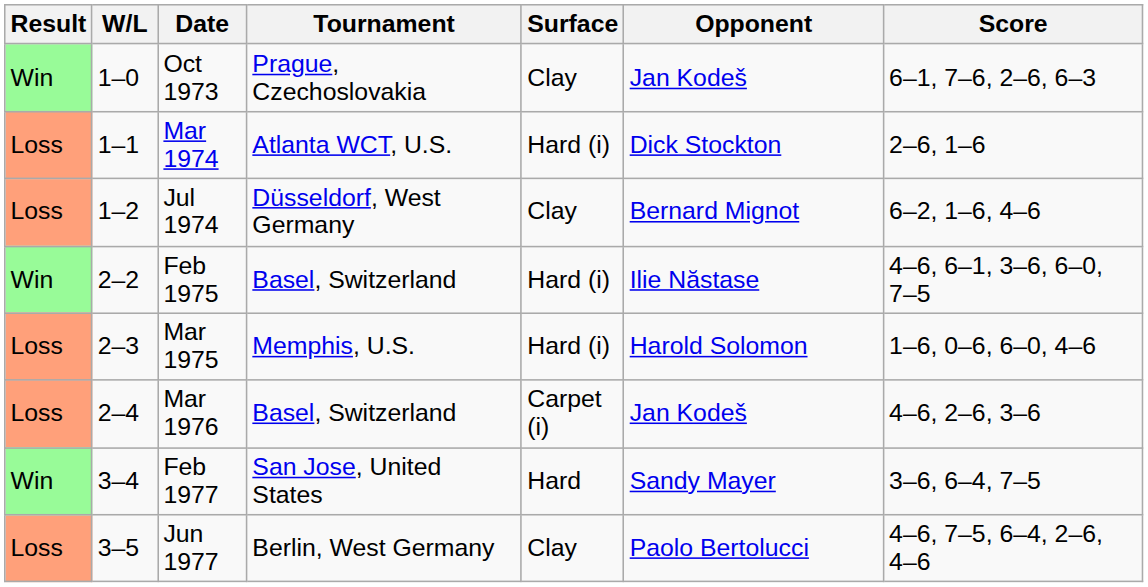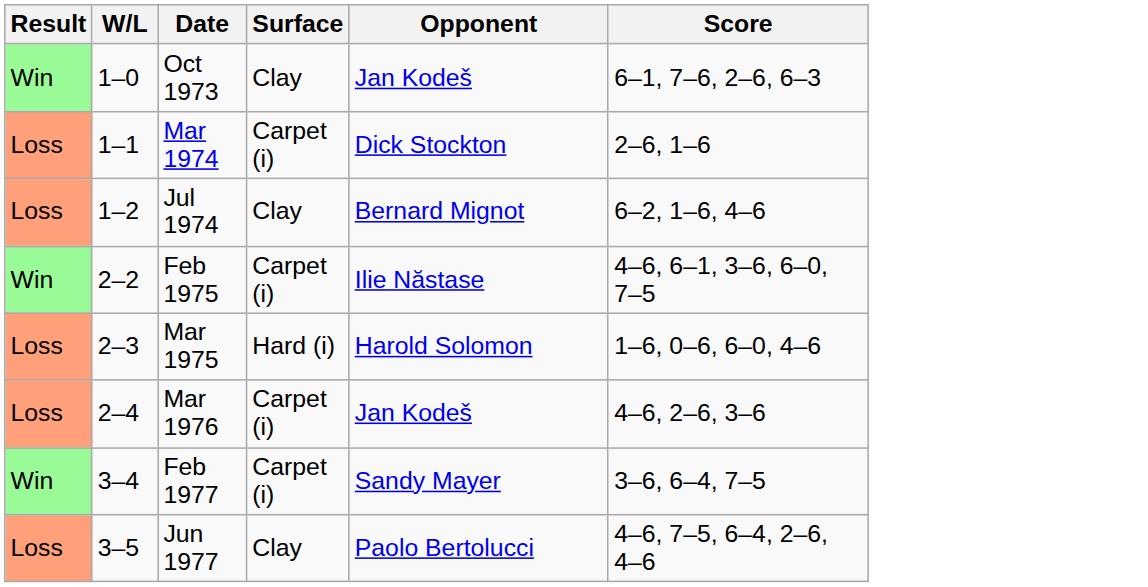- column: Tournament | Prague, Czechoslovakia | Atlanta WCT, U.S. | Düsseldorf, West Germany | Basel, Switzerland | Memphis, U.S. | Basel, Switzerland | San Jose, United States | Berlin, West Germany
Mar 1974 | Surface: Hard (i) -> Carpet (i)
Feb 1975 | Surface: Hard (i) -> Carpet (i)
Feb 1977 | Surface: Hard -> Carpet (i)
